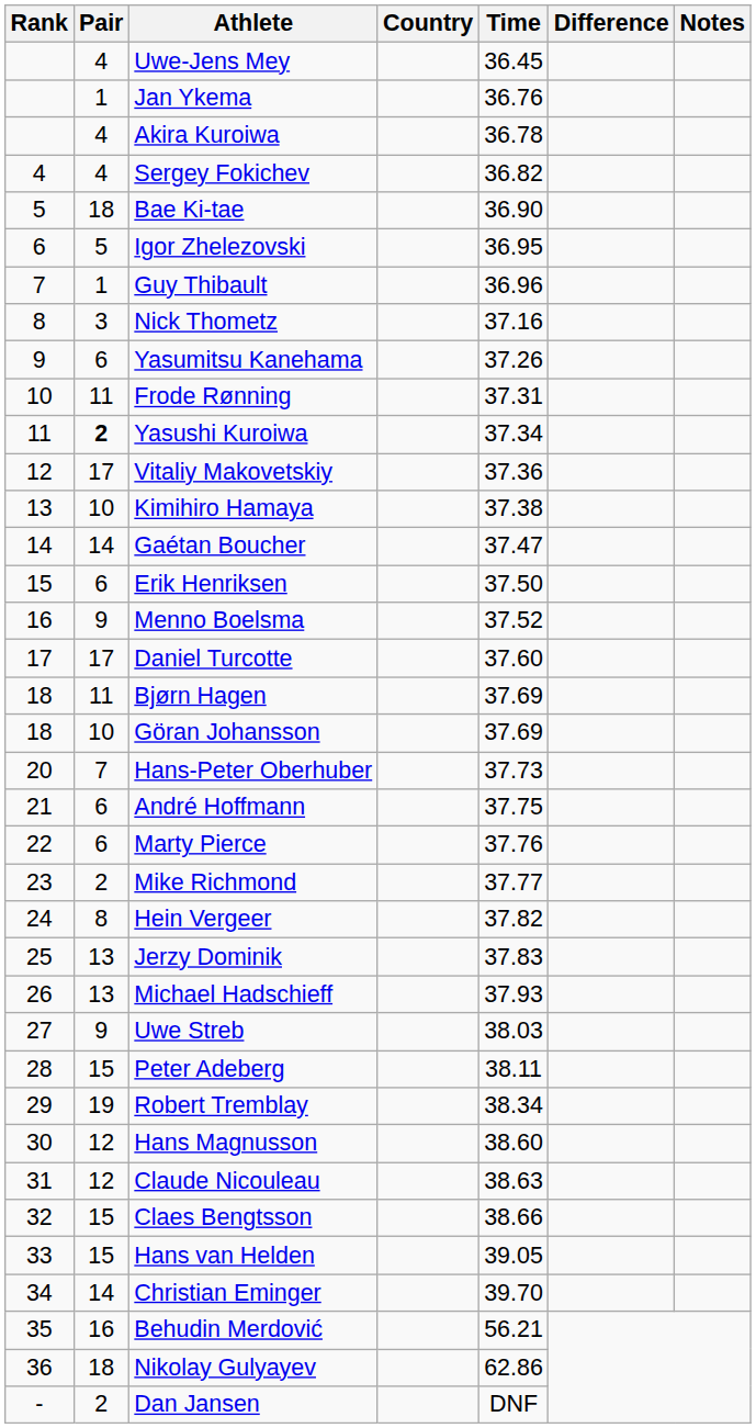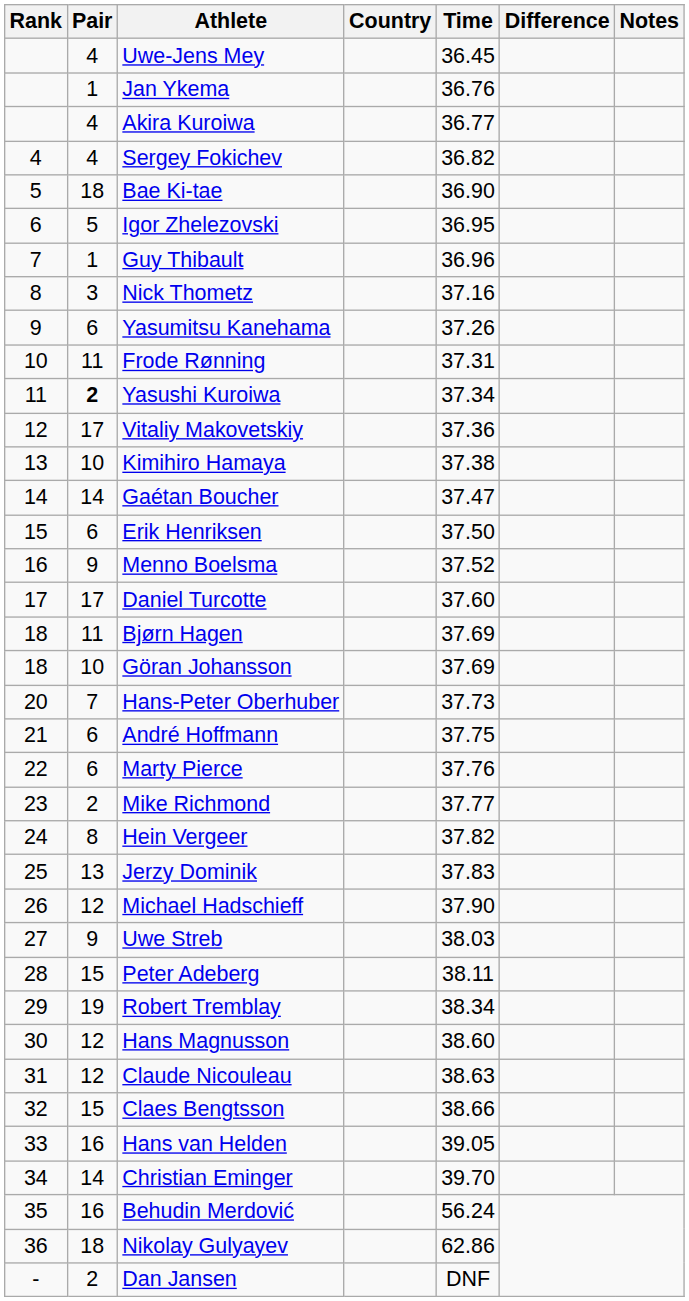Akira Kuroiwa | Time: 36.78 -> 36.77
Michael Hadschieff | Pair: 13 -> 12
Michael Hadschieff | Time: 37.93 -> 37.90
Hans van Helden | Pair: 15 -> 16
Behudin Merdović | Time: 56.21 -> 56.24
